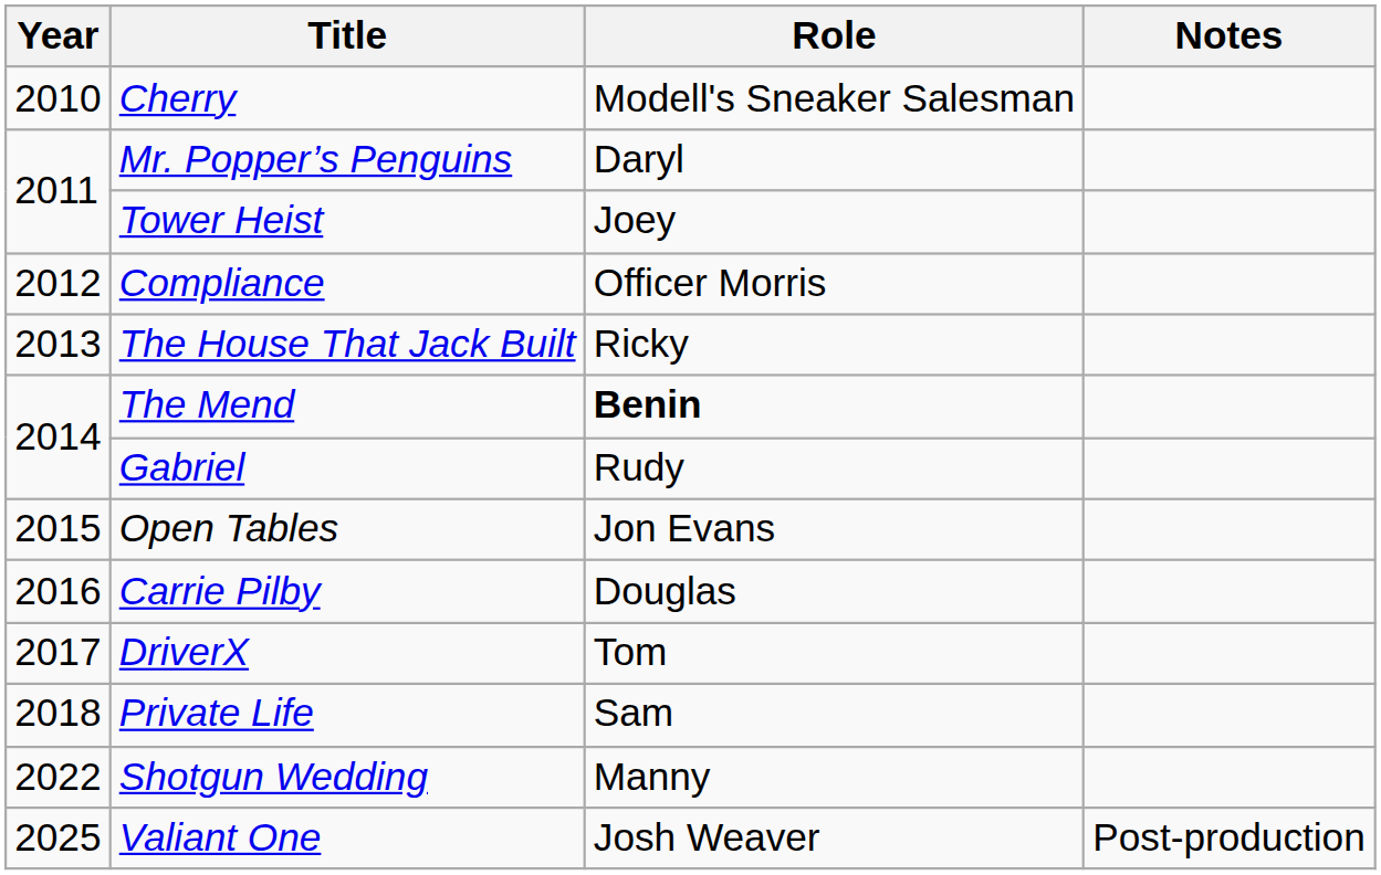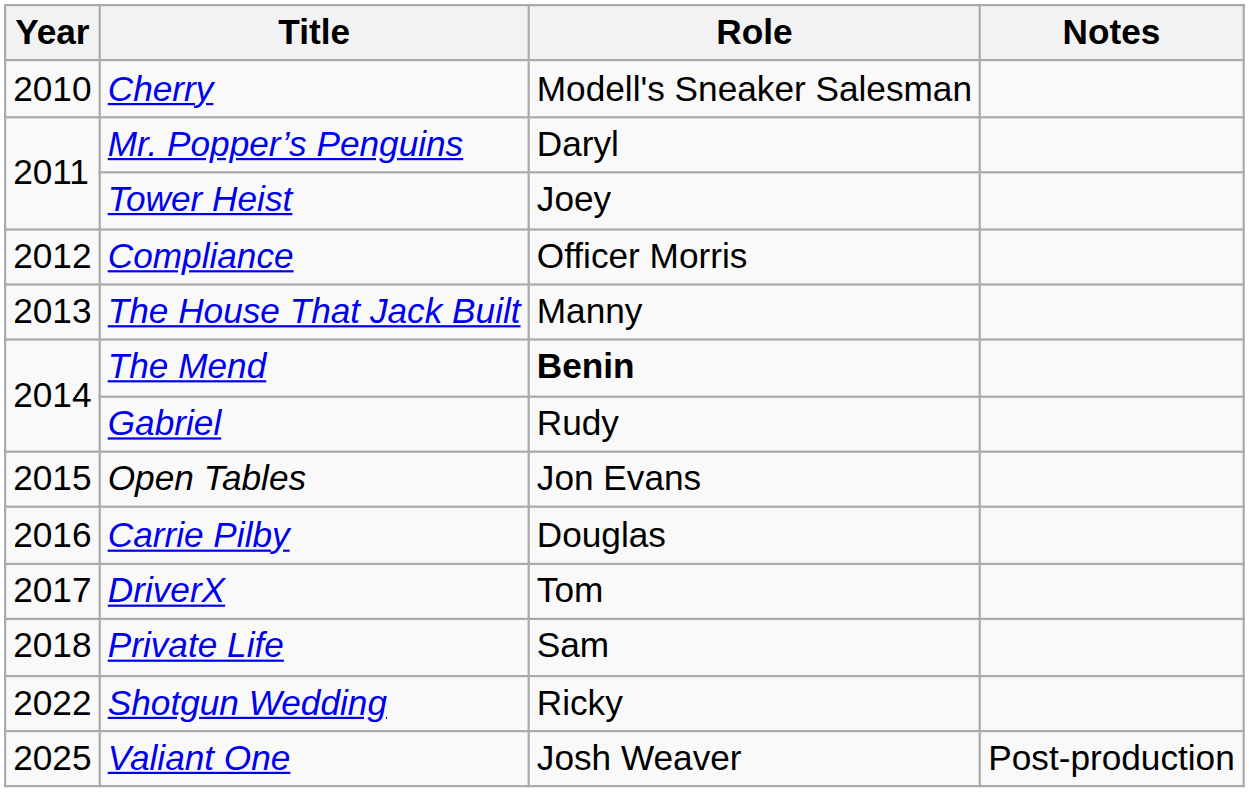The House That Jack Built | Role: Ricky -> Manny
Shotgun Wedding | Role: Manny -> Ricky
